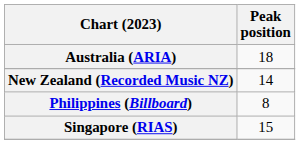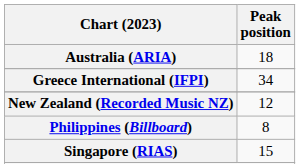+ row: Greece International (IFPI) | 34
New Zealand (Recorded Music NZ) | Peak position: 14 -> 12
